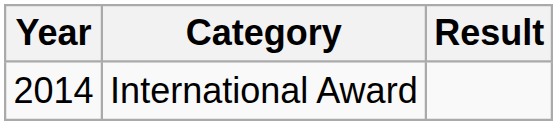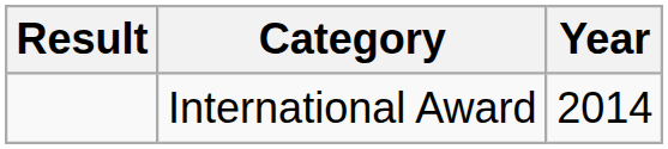columns swapped: Year <-> Result
